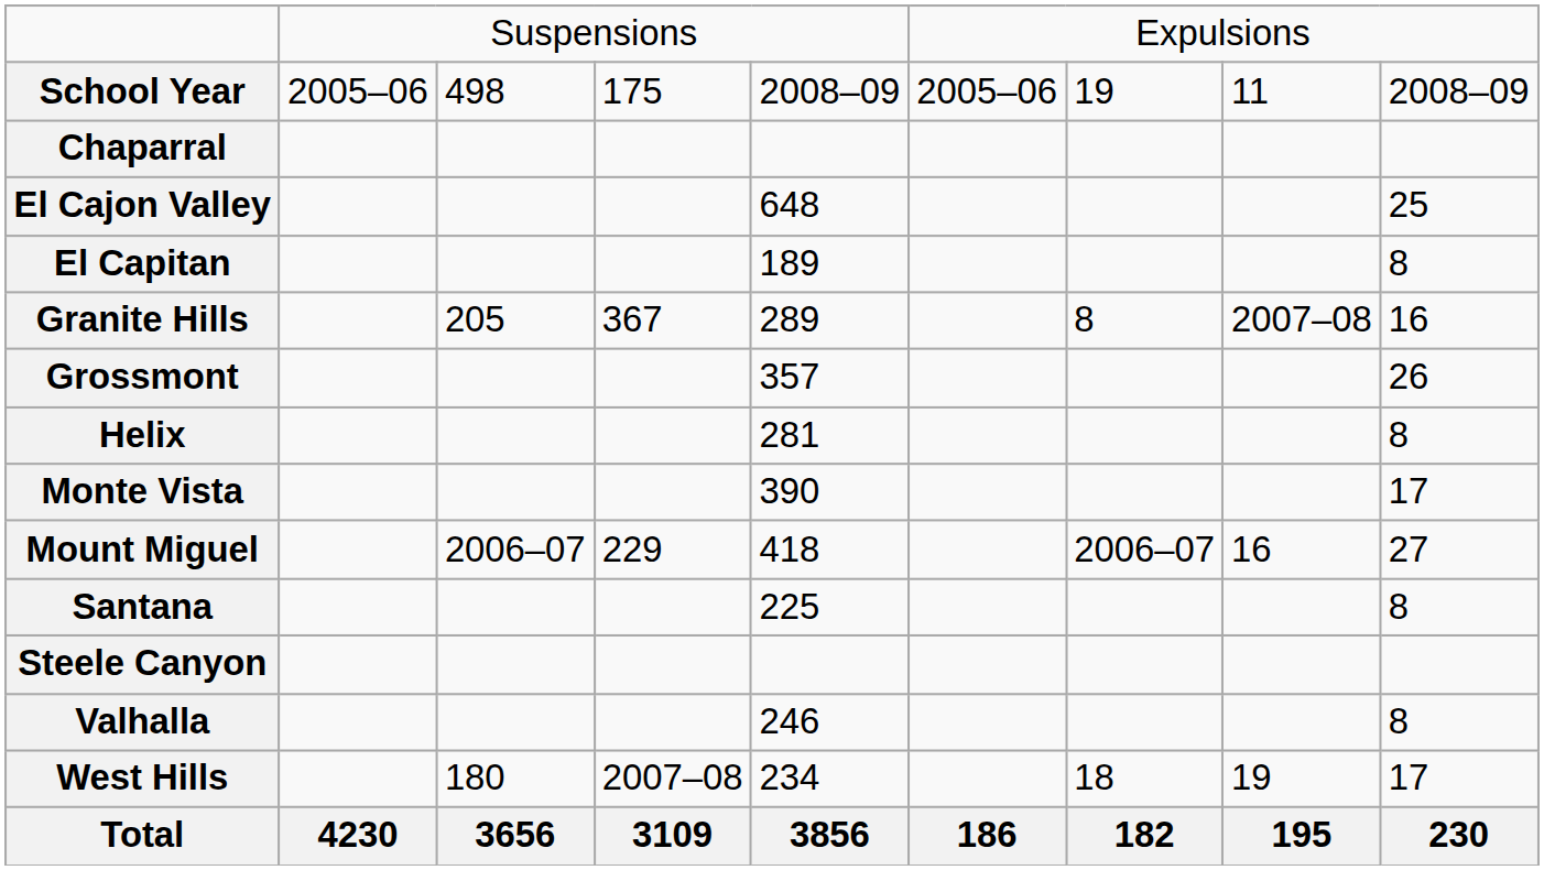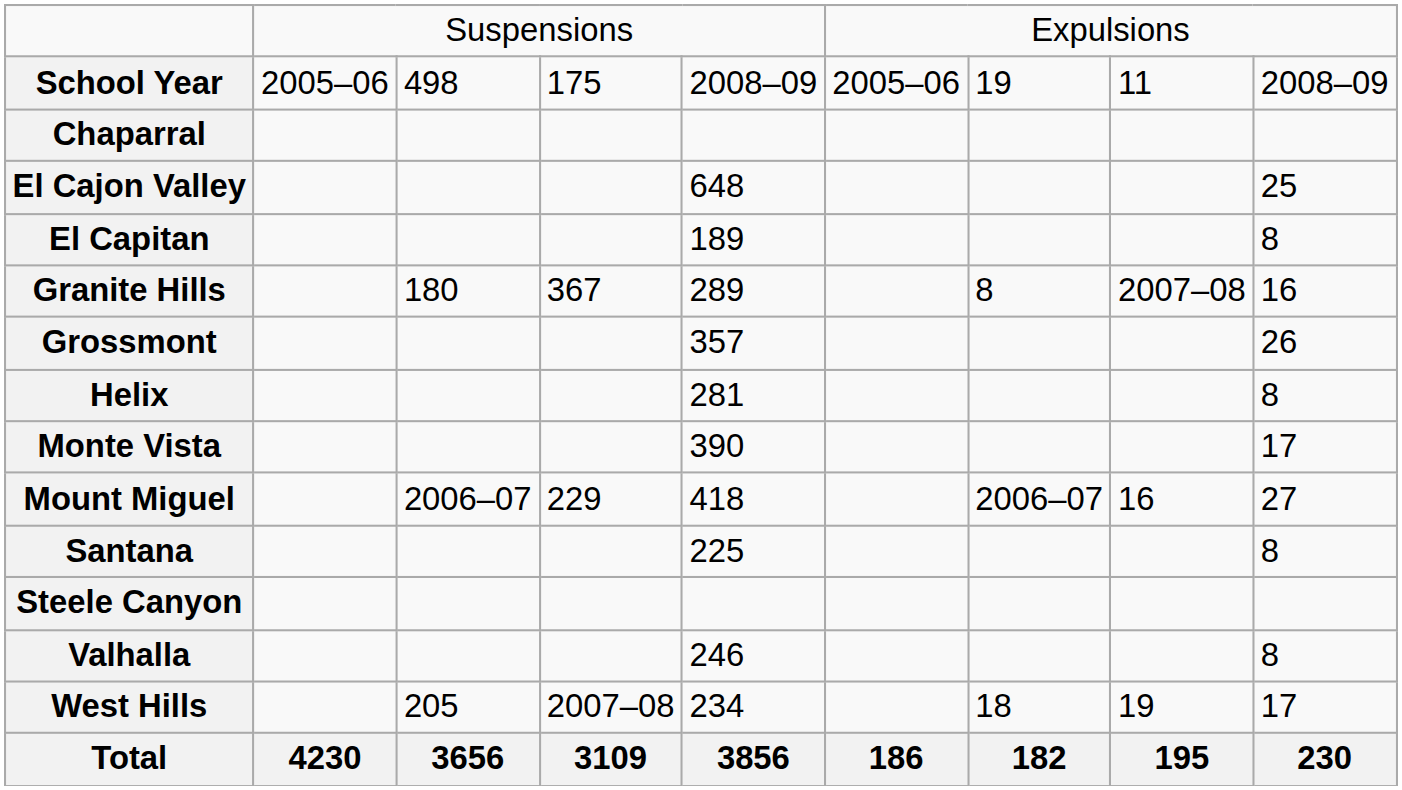Granite Hills | column 3: 205 -> 180
West Hills | column 3: 180 -> 205
